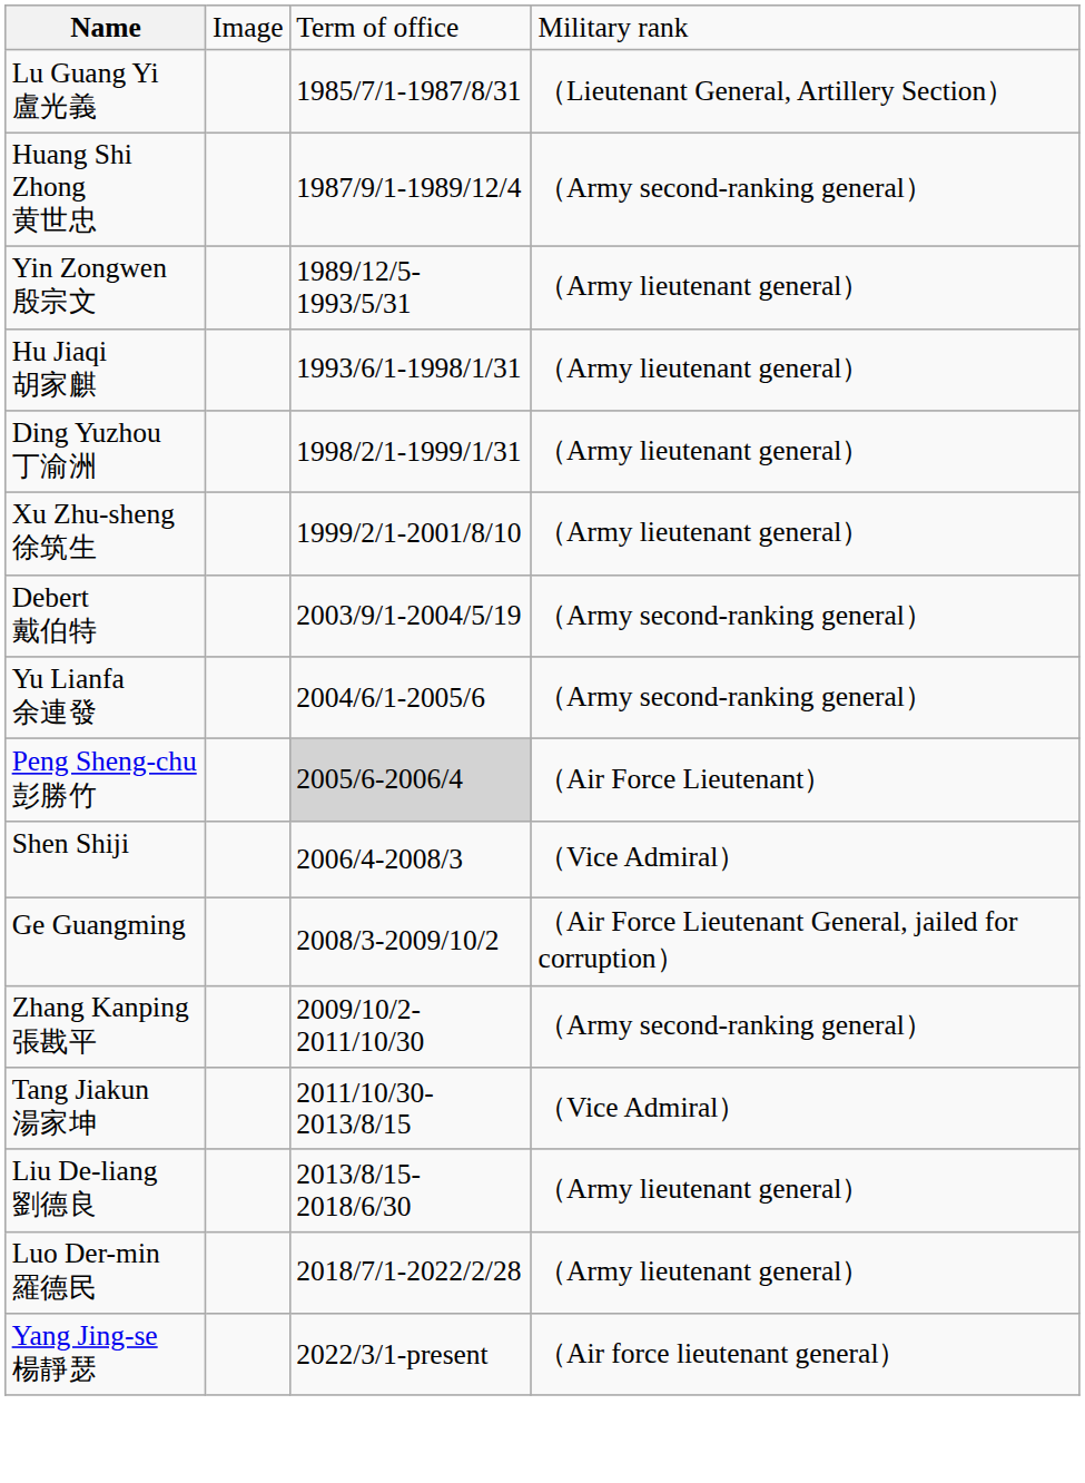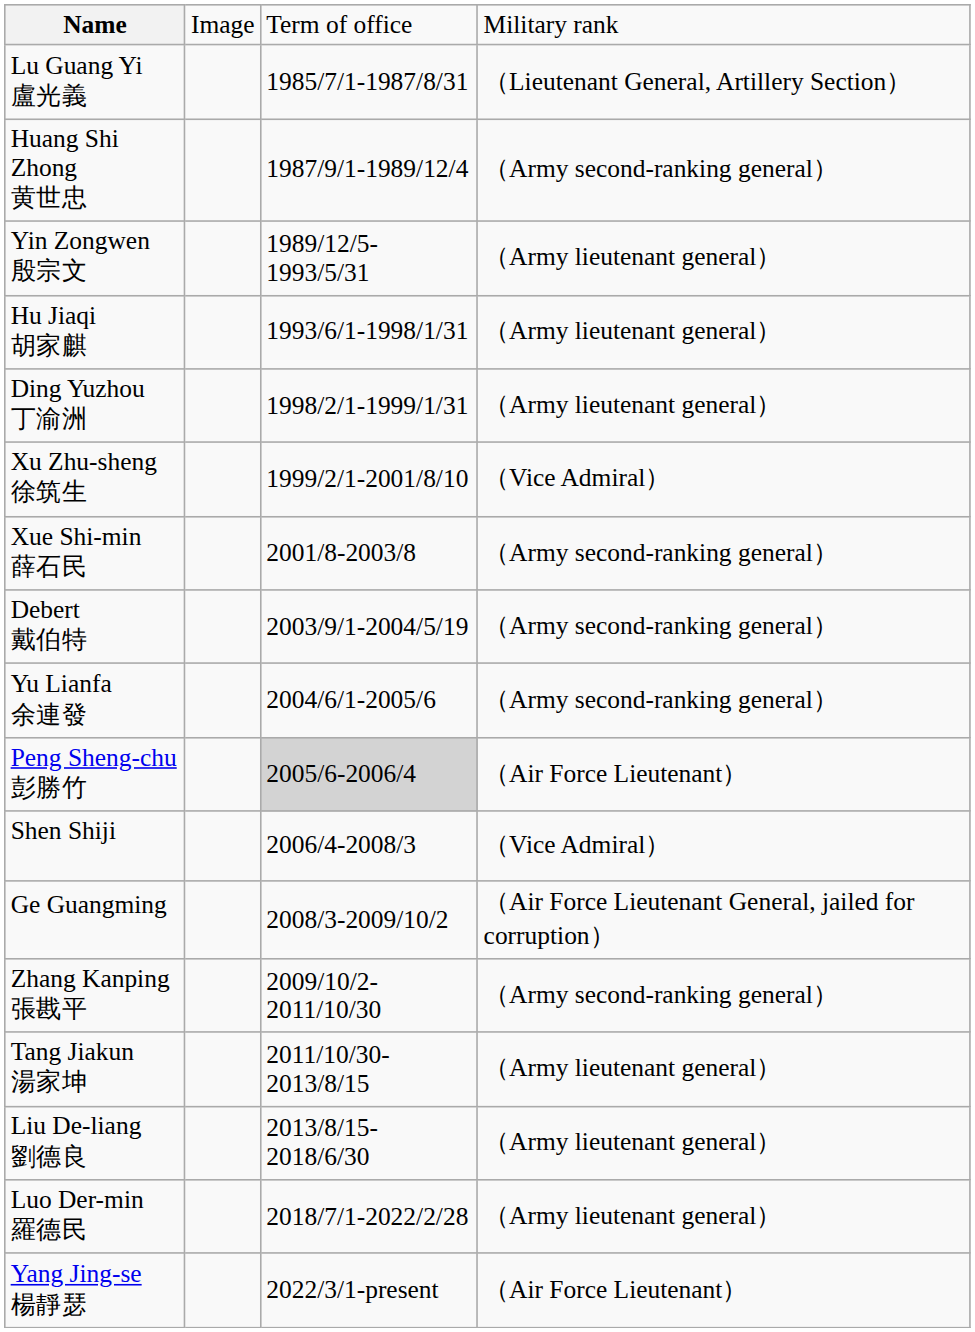Xu Zhu-sheng 徐筑生 | column 4: （Army lieutenant general） -> （Vice Admiral）
+ row: Xue Shi-min 薛石民 | 2001/8-2003/8 | （Army second-ranking general）
Tang Jiakun 湯家坤 | column 4: （Vice Admiral） -> （Army lieutenant general）
Yang Jing-se 楊靜瑟 | column 4: （Air force lieutenant general） -> （Air Force Lieutenant）
